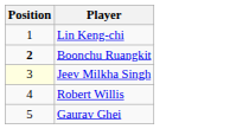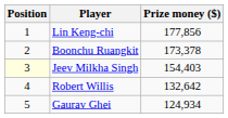+ column: Prize money ($) | 177,856 | 173,378 | 154,403 | 132,642 | 124,934
Boonchu Ruangkit | Position: bold -> normal
